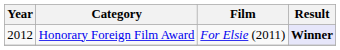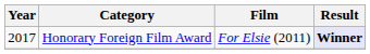Honorary Foreign Film Award | Year: 2012 -> 2017
